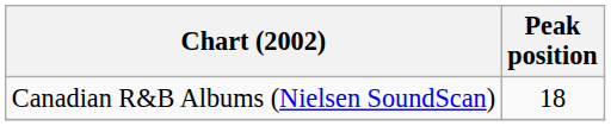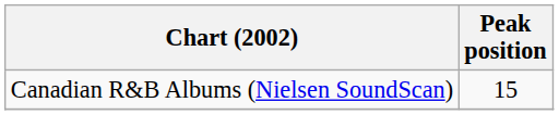Canadian R&B Albums (Nielsen SoundScan) | Peak position: 18 -> 15
